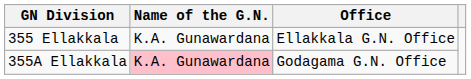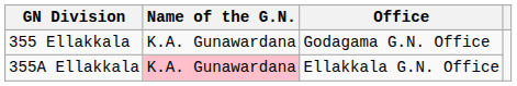355 Ellakkala | Office: Ellakkala G.N. Office -> Godagama G.N. Office
355A Ellakkala | Office: Godagama G.N. Office -> Ellakkala G.N. Office
